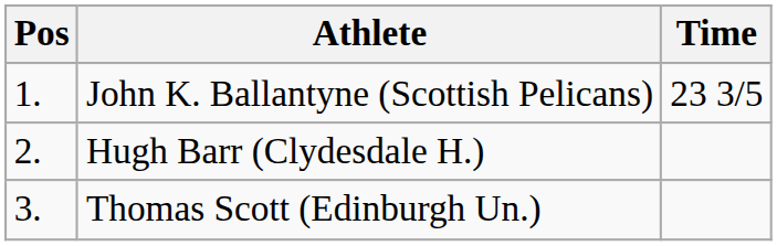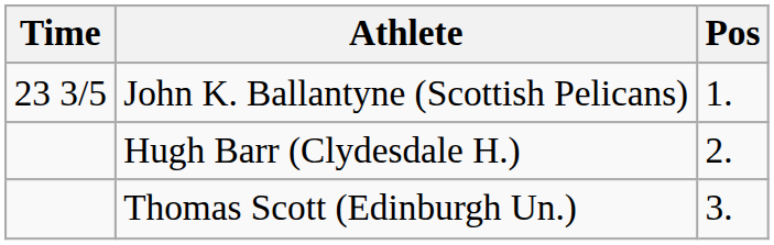columns swapped: Pos <-> Time
